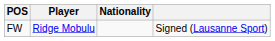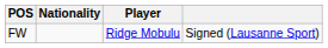columns swapped: Nationality <-> Player
